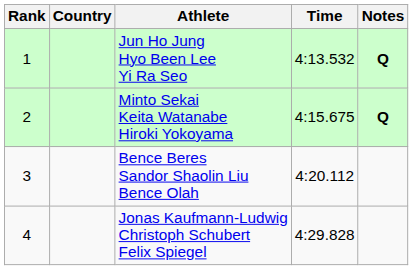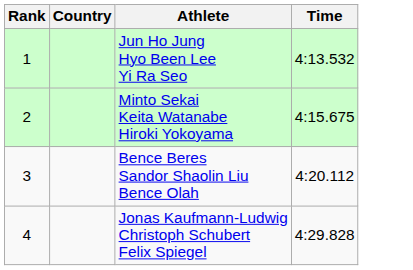- column: Notes | Q | Q
